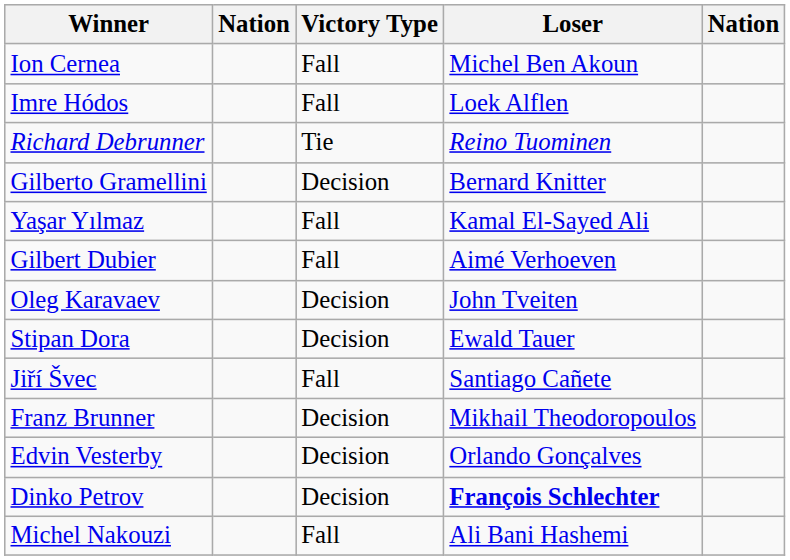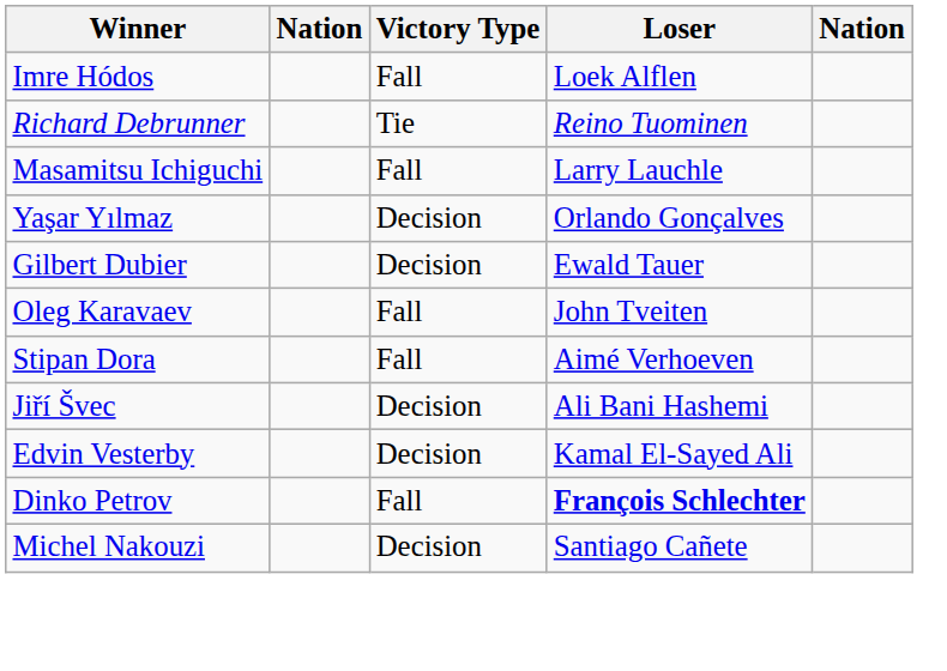- row: Ion Cernea | Fall | Michel Ben Akoun
+ row: Masamitsu Ichiguchi | Fall | Larry Lauchle
- row: Gilberto Gramellini | Decision | Bernard Knitter
Yaşar Yılmaz | Victory Type: Fall -> Decision
Yaşar Yılmaz | Loser: Kamal El-Sayed Ali -> Orlando Gonçalves
Gilbert Dubier | Victory Type: Fall -> Decision
Gilbert Dubier | Loser: Aimé Verhoeven -> Ewald Tauer
Oleg Karavaev | Victory Type: Decision -> Fall
Stipan Dora | Victory Type: Decision -> Fall
Stipan Dora | Loser: Ewald Tauer -> Aimé Verhoeven
Jiří Švec | Victory Type: Fall -> Decision
Jiří Švec | Loser: Santiago Cañete -> Ali Bani Hashemi
- row: Franz Brunner | Decision | Mikhail Theodoropoulos
Edvin Vesterby | Loser: Orlando Gonçalves -> Kamal El-Sayed Ali
Dinko Petrov | Victory Type: Decision -> Fall
Michel Nakouzi | Victory Type: Fall -> Decision
Michel Nakouzi | Loser: Ali Bani Hashemi -> Santiago Cañete
